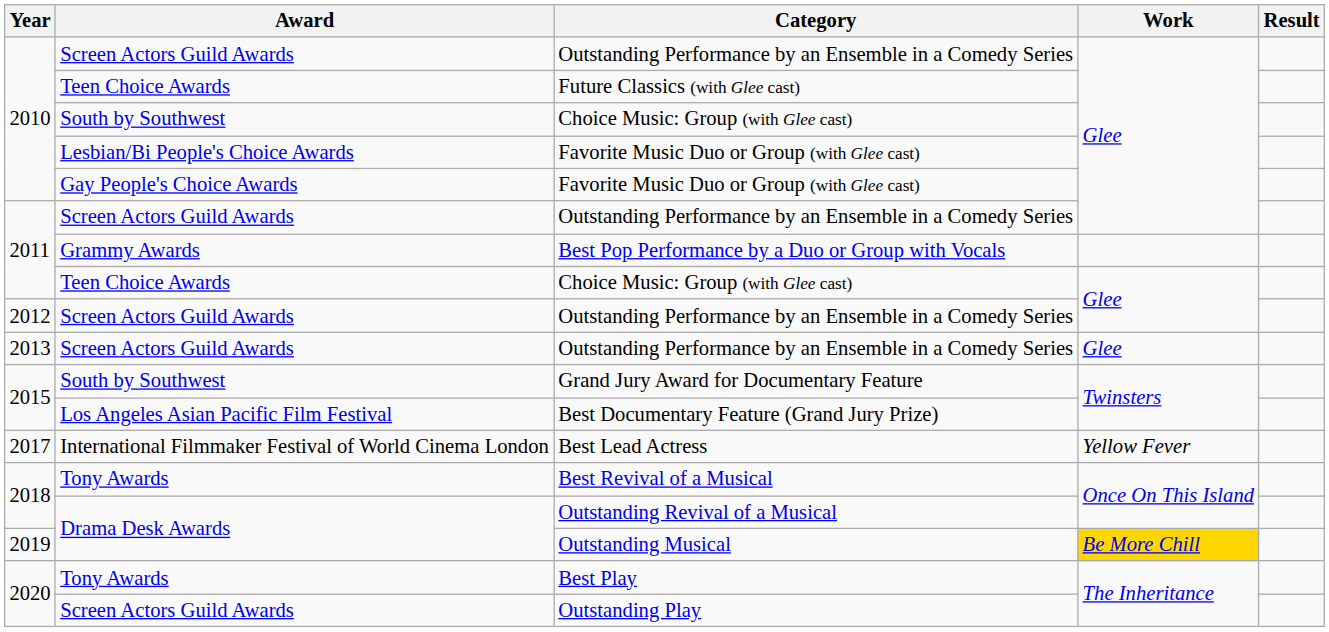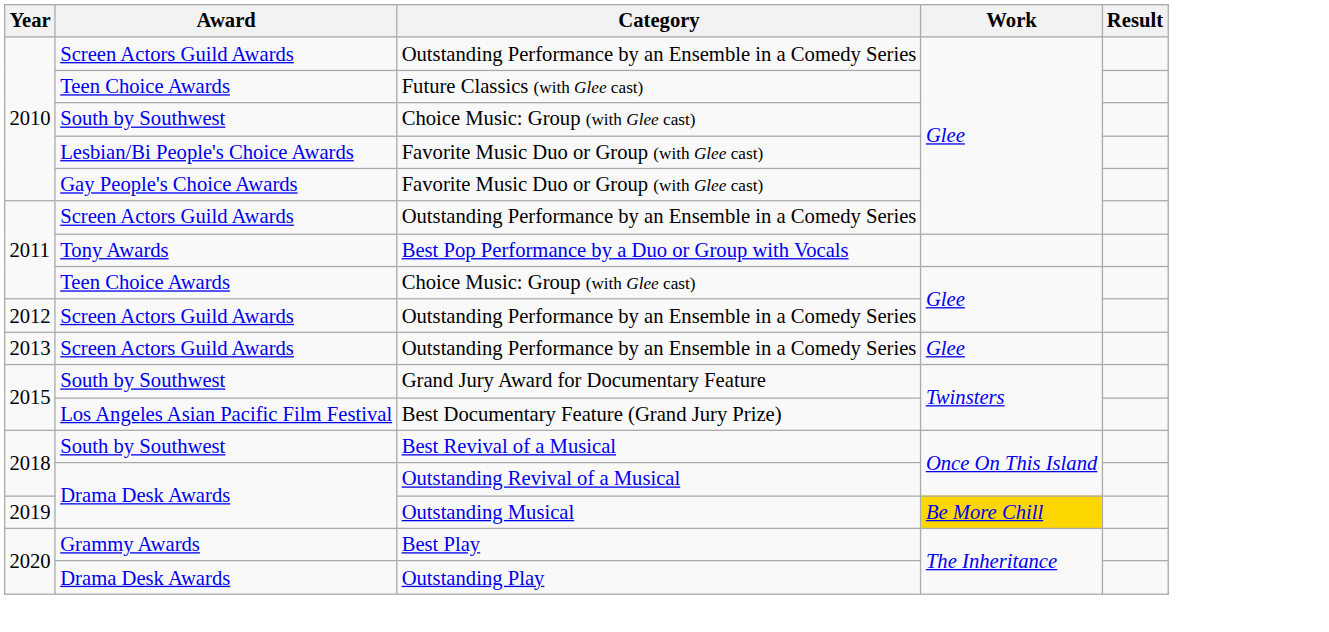Best Pop Performance by a Duo or Group with Vocals | Award: Grammy Awards -> Tony Awards
- row: 2017 | International Filmmaker Festival of World Cinema London | Best Lead Actress | Yellow Fever
Best Revival of a Musical | Award: Tony Awards -> South by Southwest
Best Play | Award: Tony Awards -> Grammy Awards
Outstanding Play | Award: Screen Actors Guild Awards -> Drama Desk Awards
